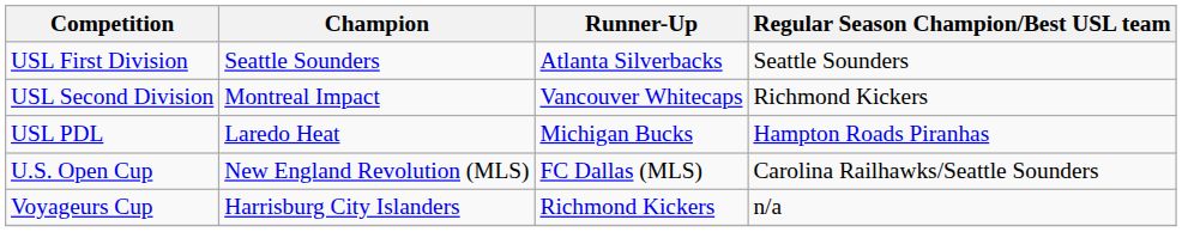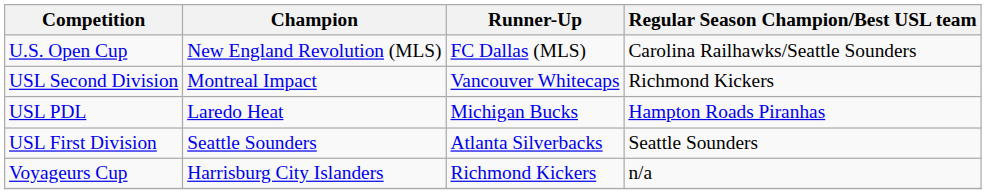rows swapped: USL First Division <-> U.S. Open Cup
